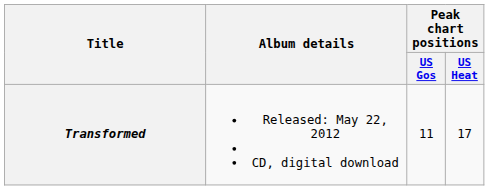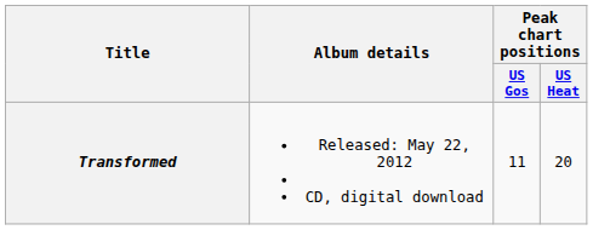Transformed | Peak chart positions / US Heat: 17 -> 20
